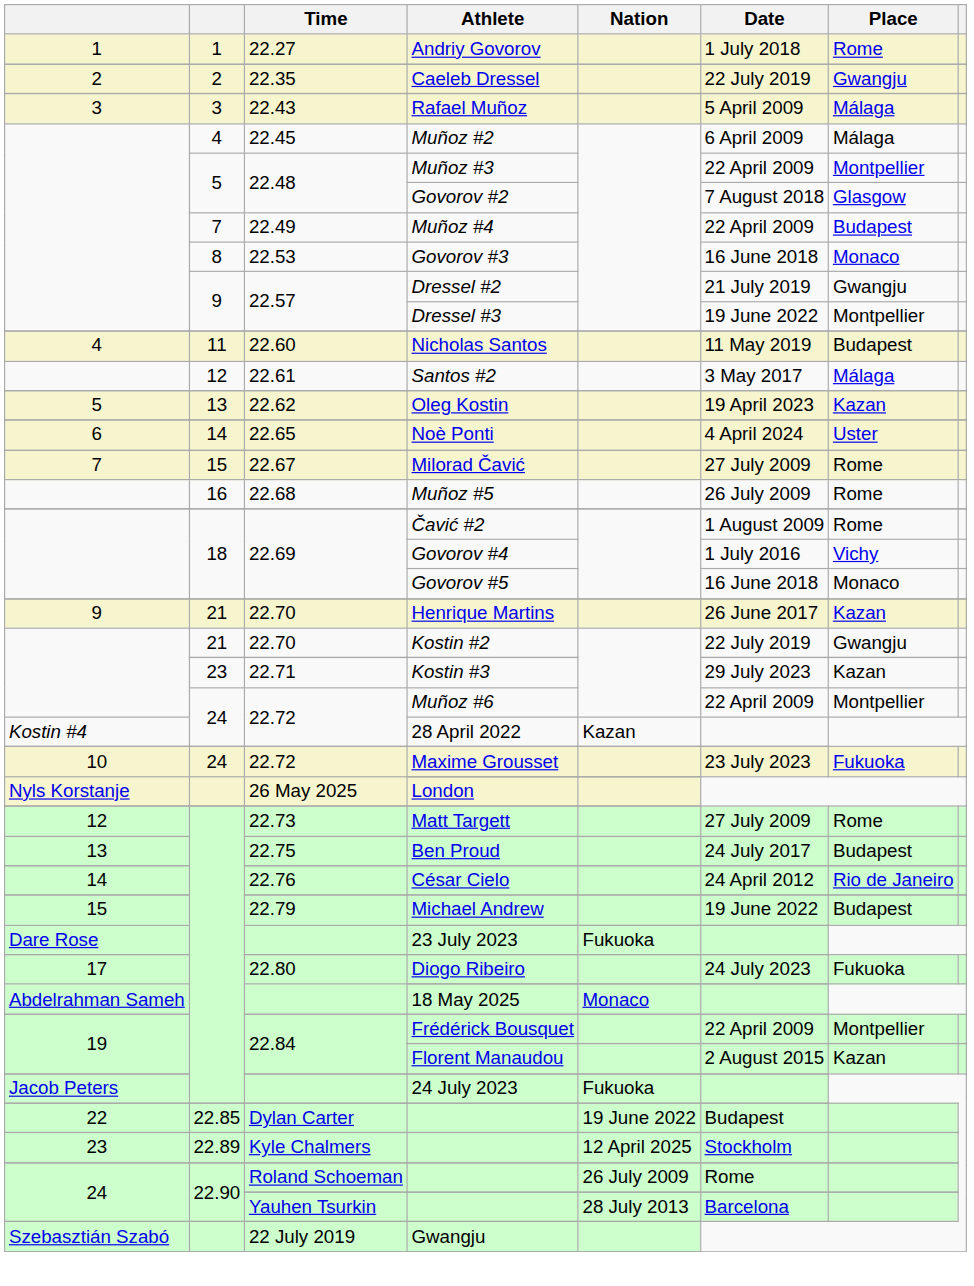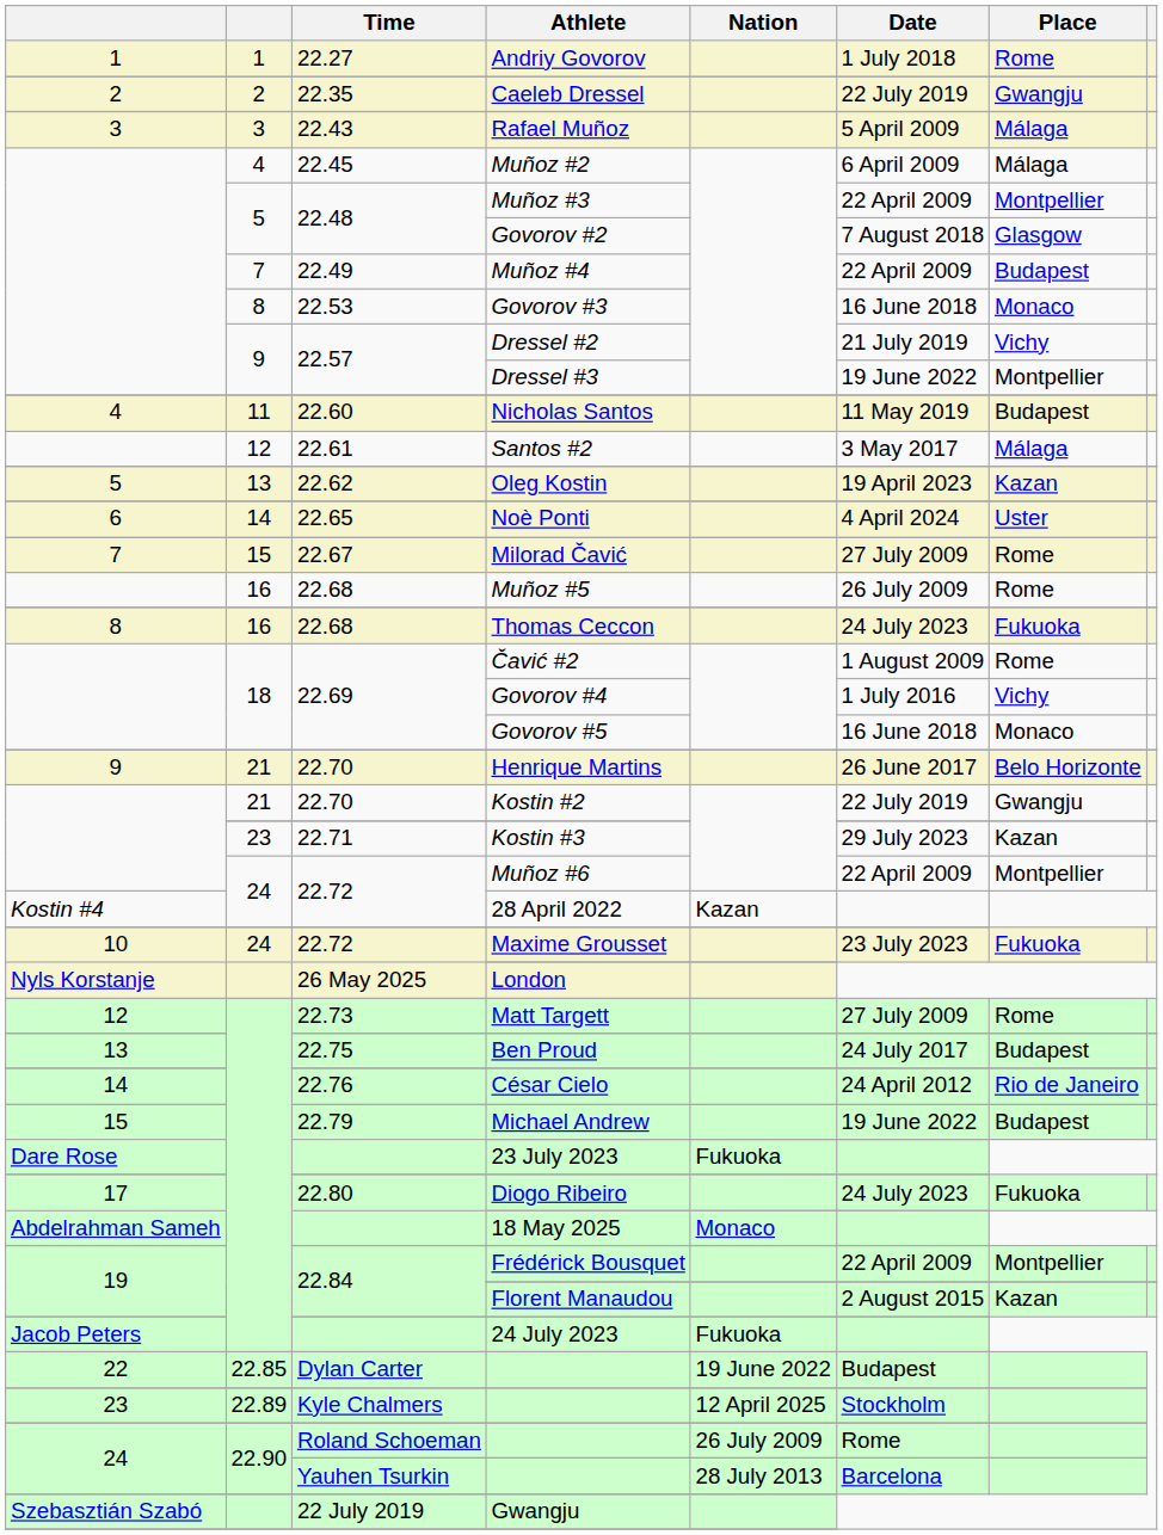Dressel #2 | Place: Gwangju -> Vichy
+ row: 8 | 16 | 22.68 | Thomas Ceccon | 24 July 2023 | Fukuoka
Henrique Martins | Place: Kazan -> Belo Horizonte
